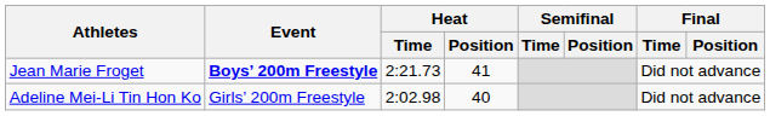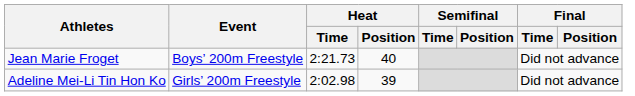Jean Marie Froget | Event: bold -> normal
Jean Marie Froget | Heat / Position: 41 -> 40
Adeline Mei-Li Tin Hon Ko | Heat / Position: 40 -> 39
